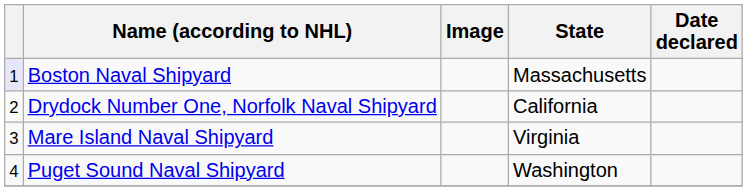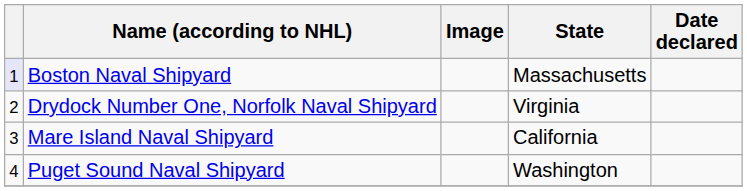Drydock Number One, Norfolk Naval Shipyard | State: California -> Virginia
Mare Island Naval Shipyard | State: Virginia -> California
